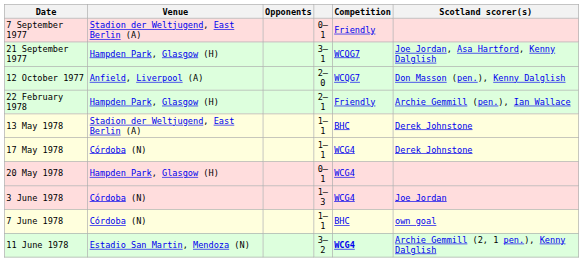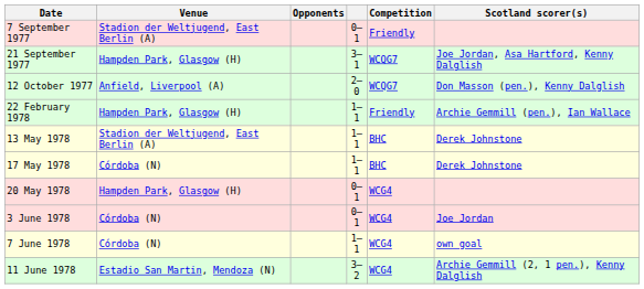22 February 1978 | column 4: 2–1 -> 1–1
17 May 1978 | Competition: WCG4 -> BHC
3 June 1978 | column 4: 1–3 -> 0–1
7 June 1978 | Competition: BHC -> WCG4
11 June 1978 | Competition: bold -> normal
